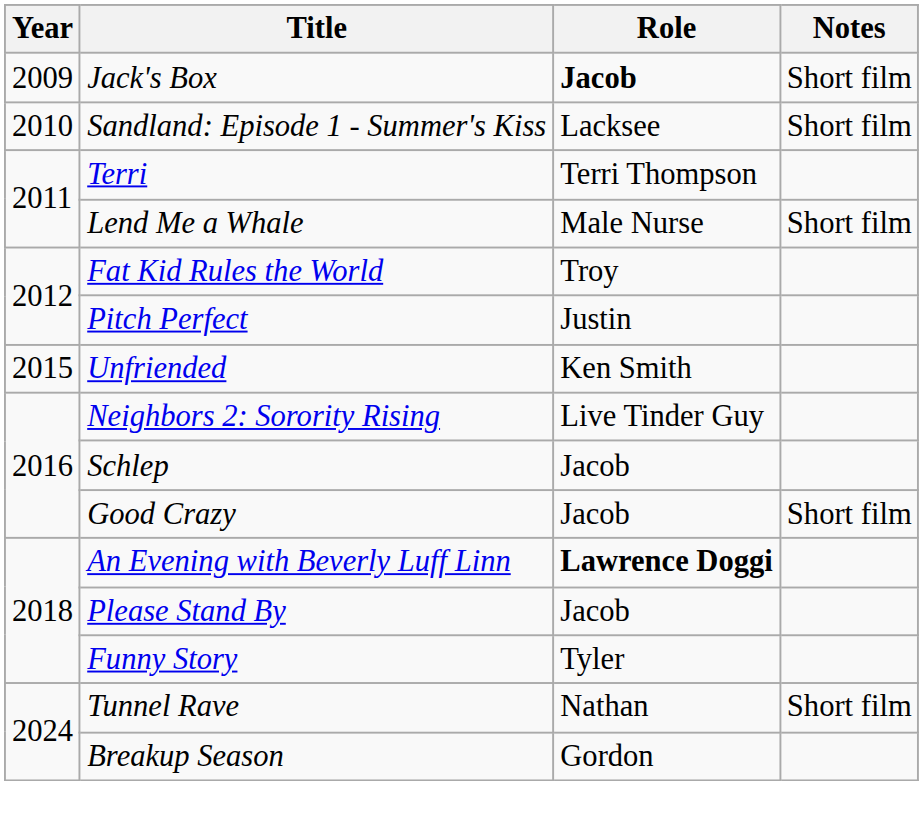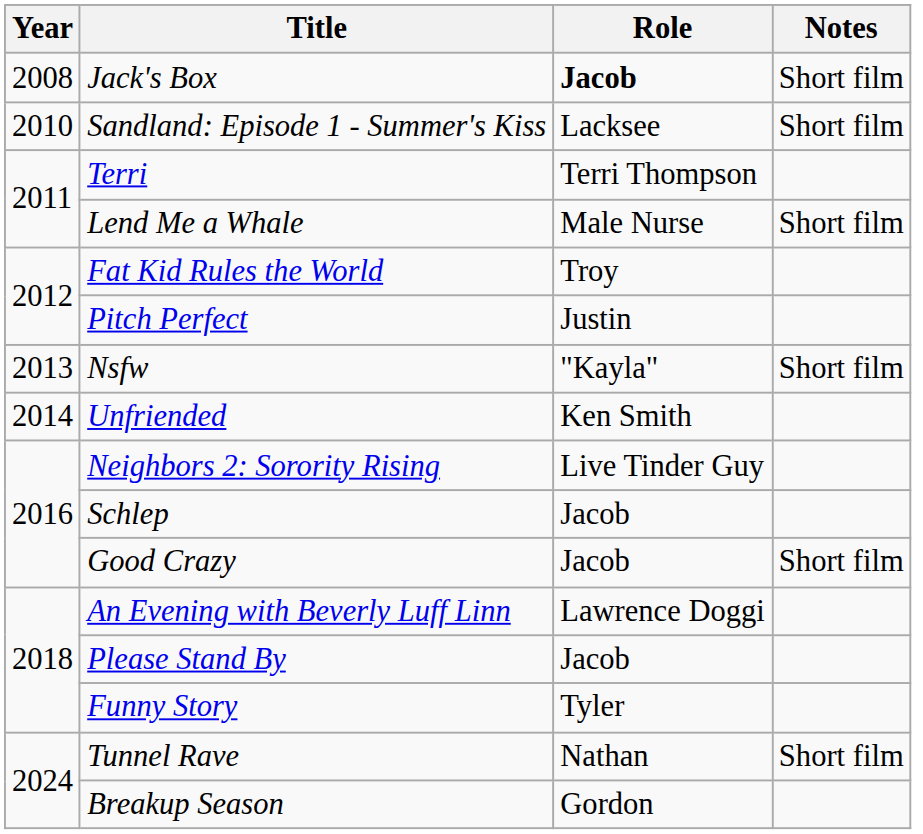Jack's Box | Year: 2009 -> 2008
+ row: 2013 | Nsfw | "Kayla" | Short film
Unfriended | Year: 2015 -> 2014
An Evening with Beverly Luff Linn | Role: bold -> normal
